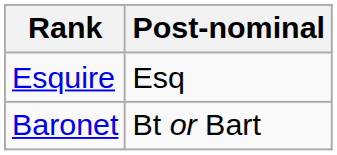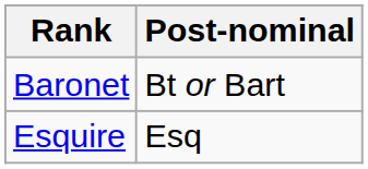rows swapped: Baronet <-> Esquire
